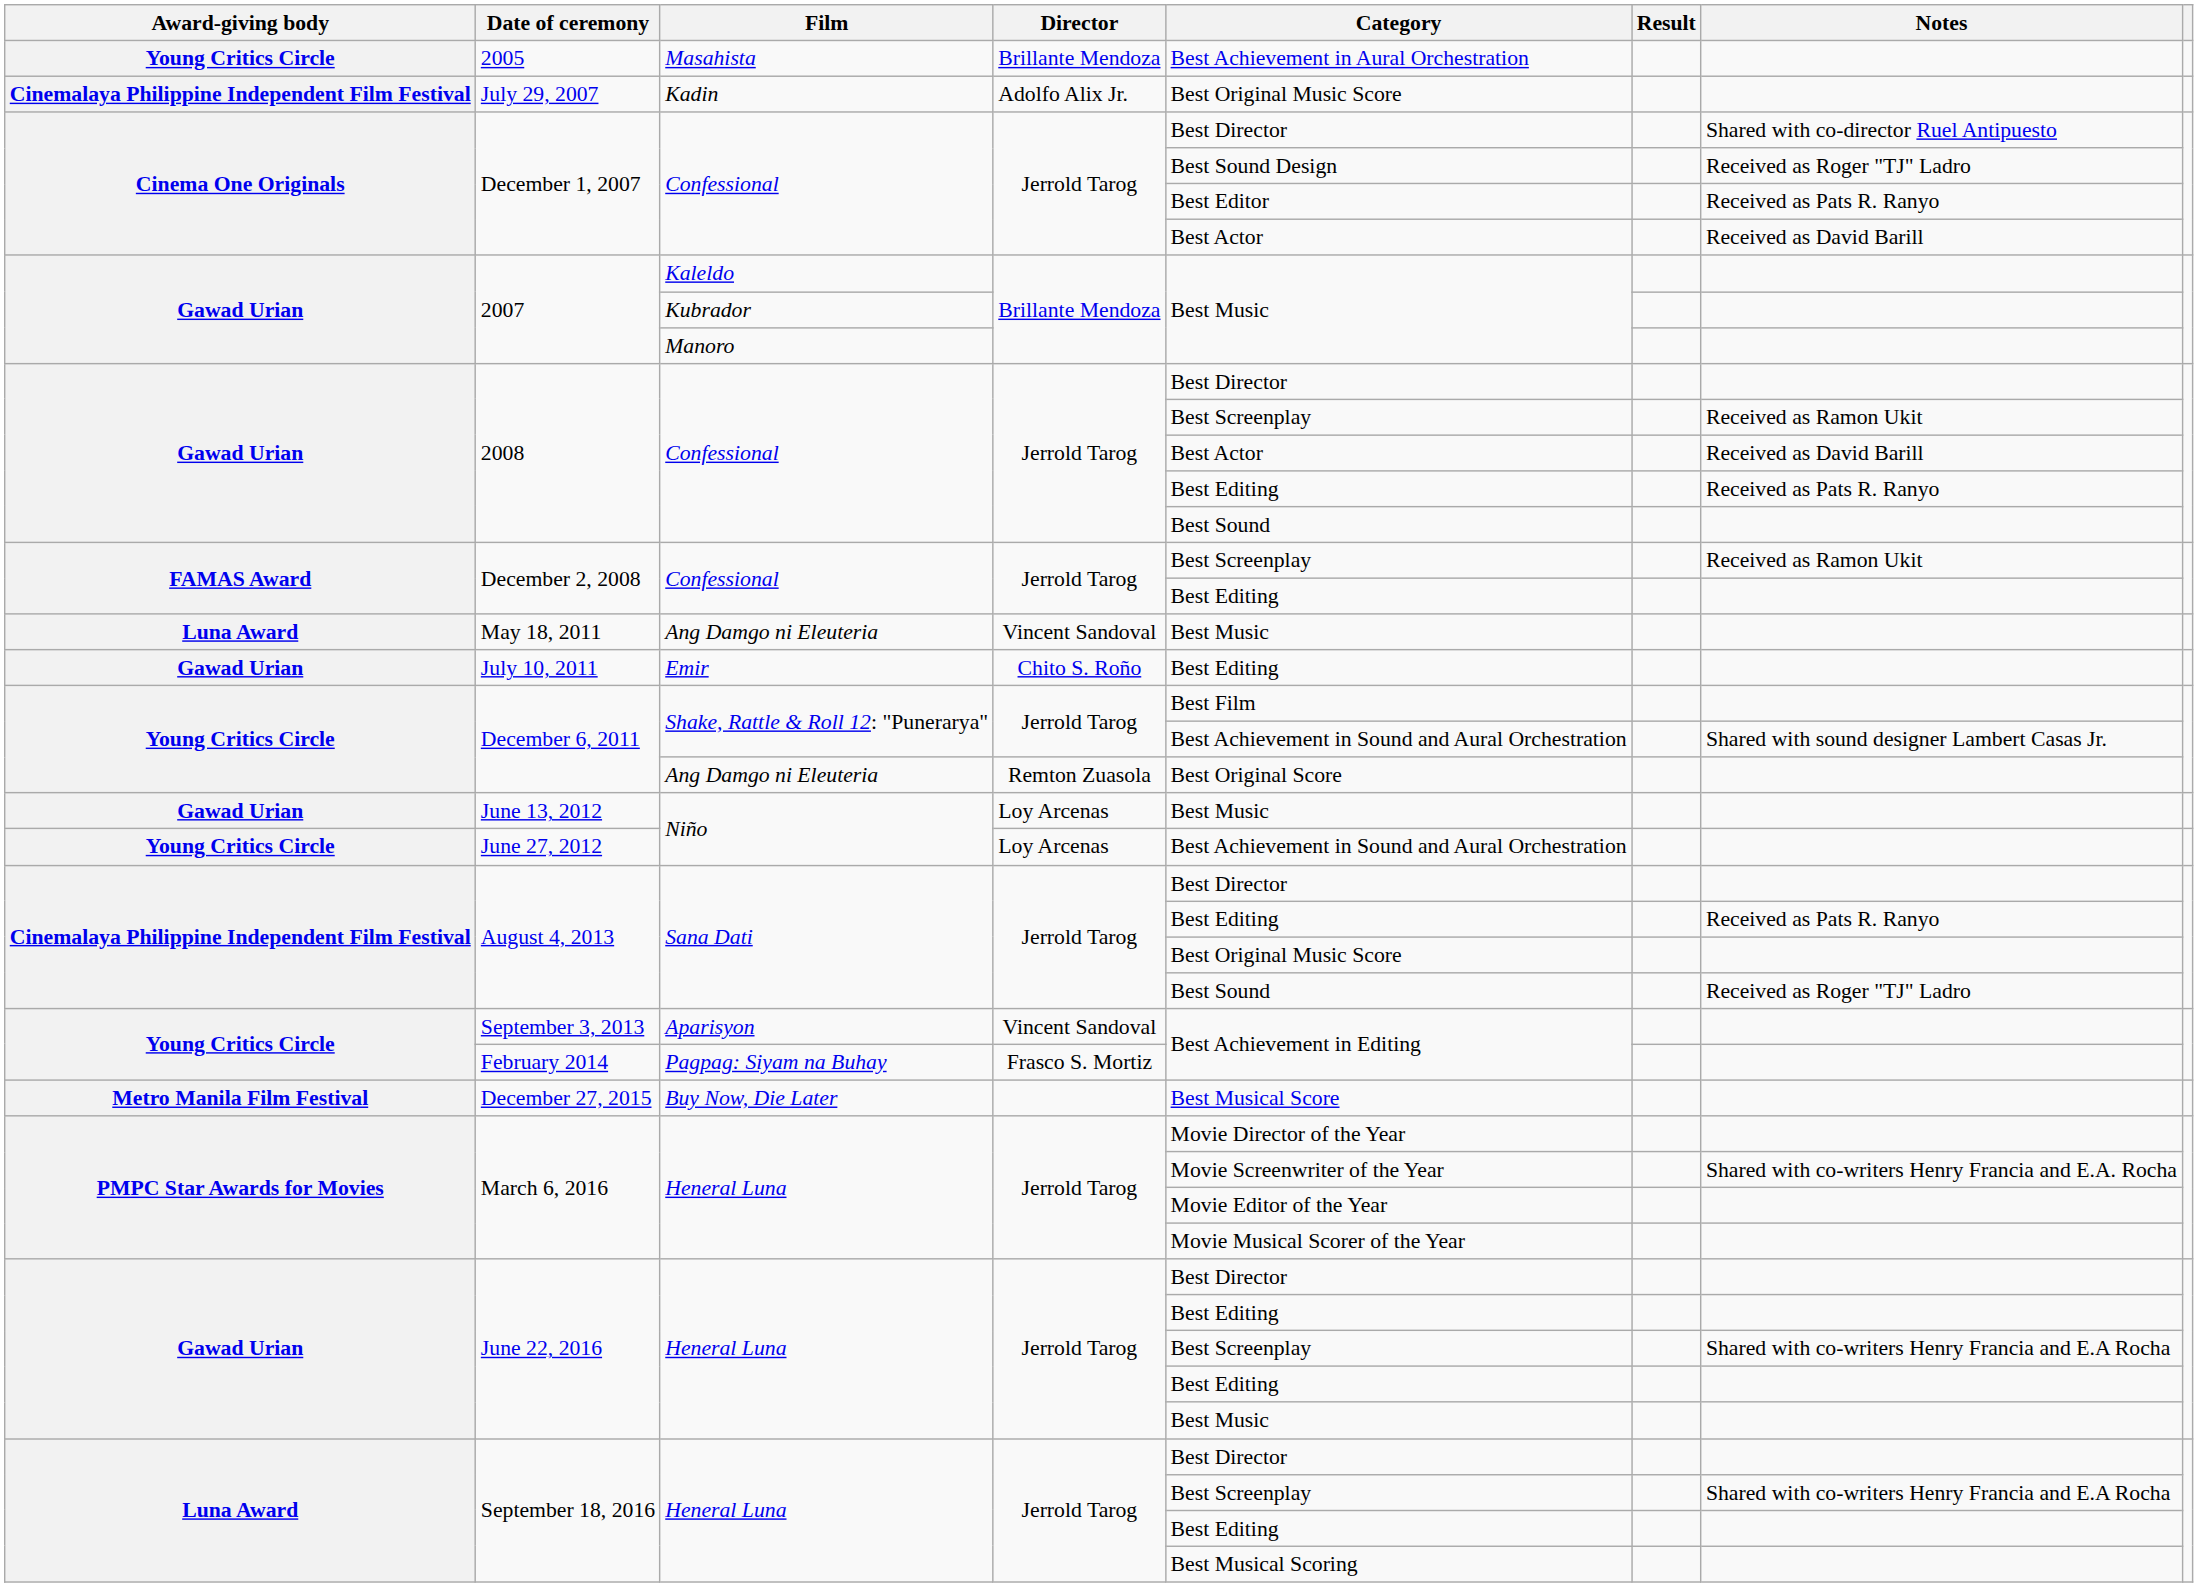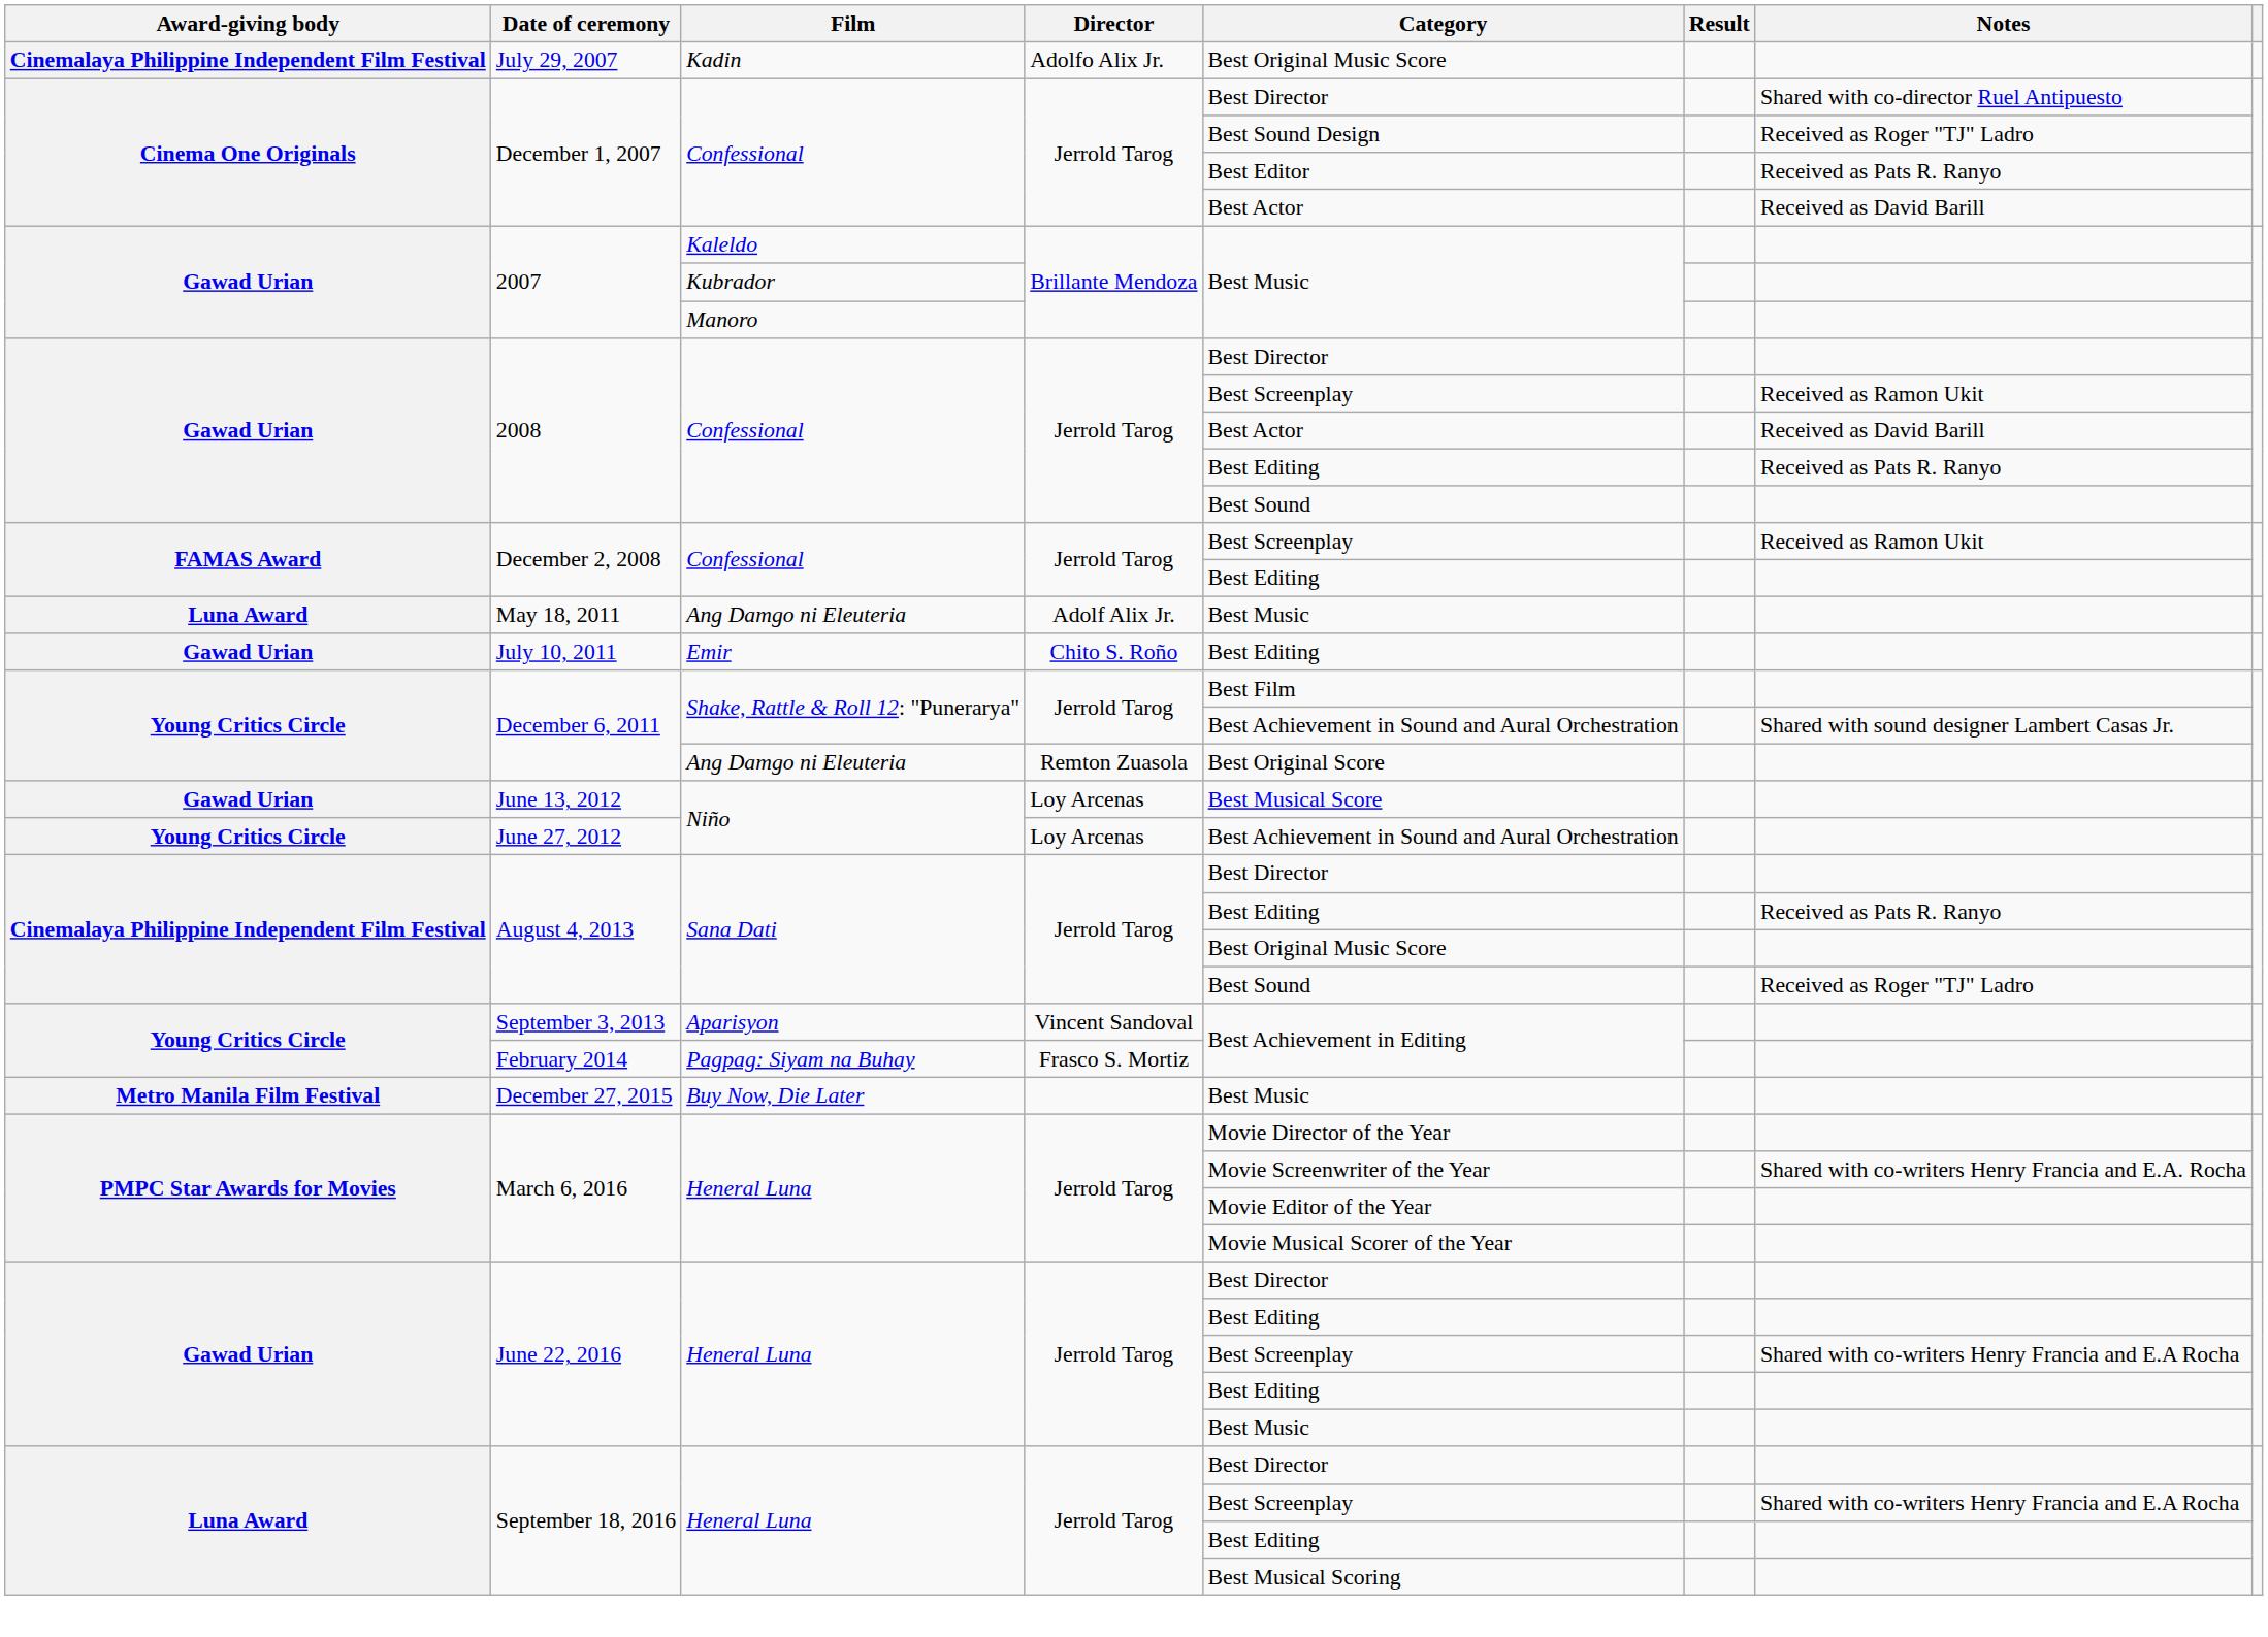- row: Young Critics Circle | 2005 | Masahista | Brillante Mendoza | Best Achievement in Aural Orchestration
May 18, 2011 | Director: Vincent Sandoval -> Adolf Alix Jr.
June 13, 2012 | Category: Best Music -> Best Musical Score
December 27, 2015 | Category: Best Musical Score -> Best Music
